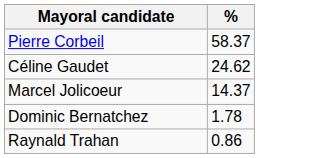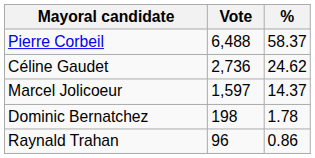+ column: Vote | 6,488 | 2,736 | 1,597 | 198 | 96
